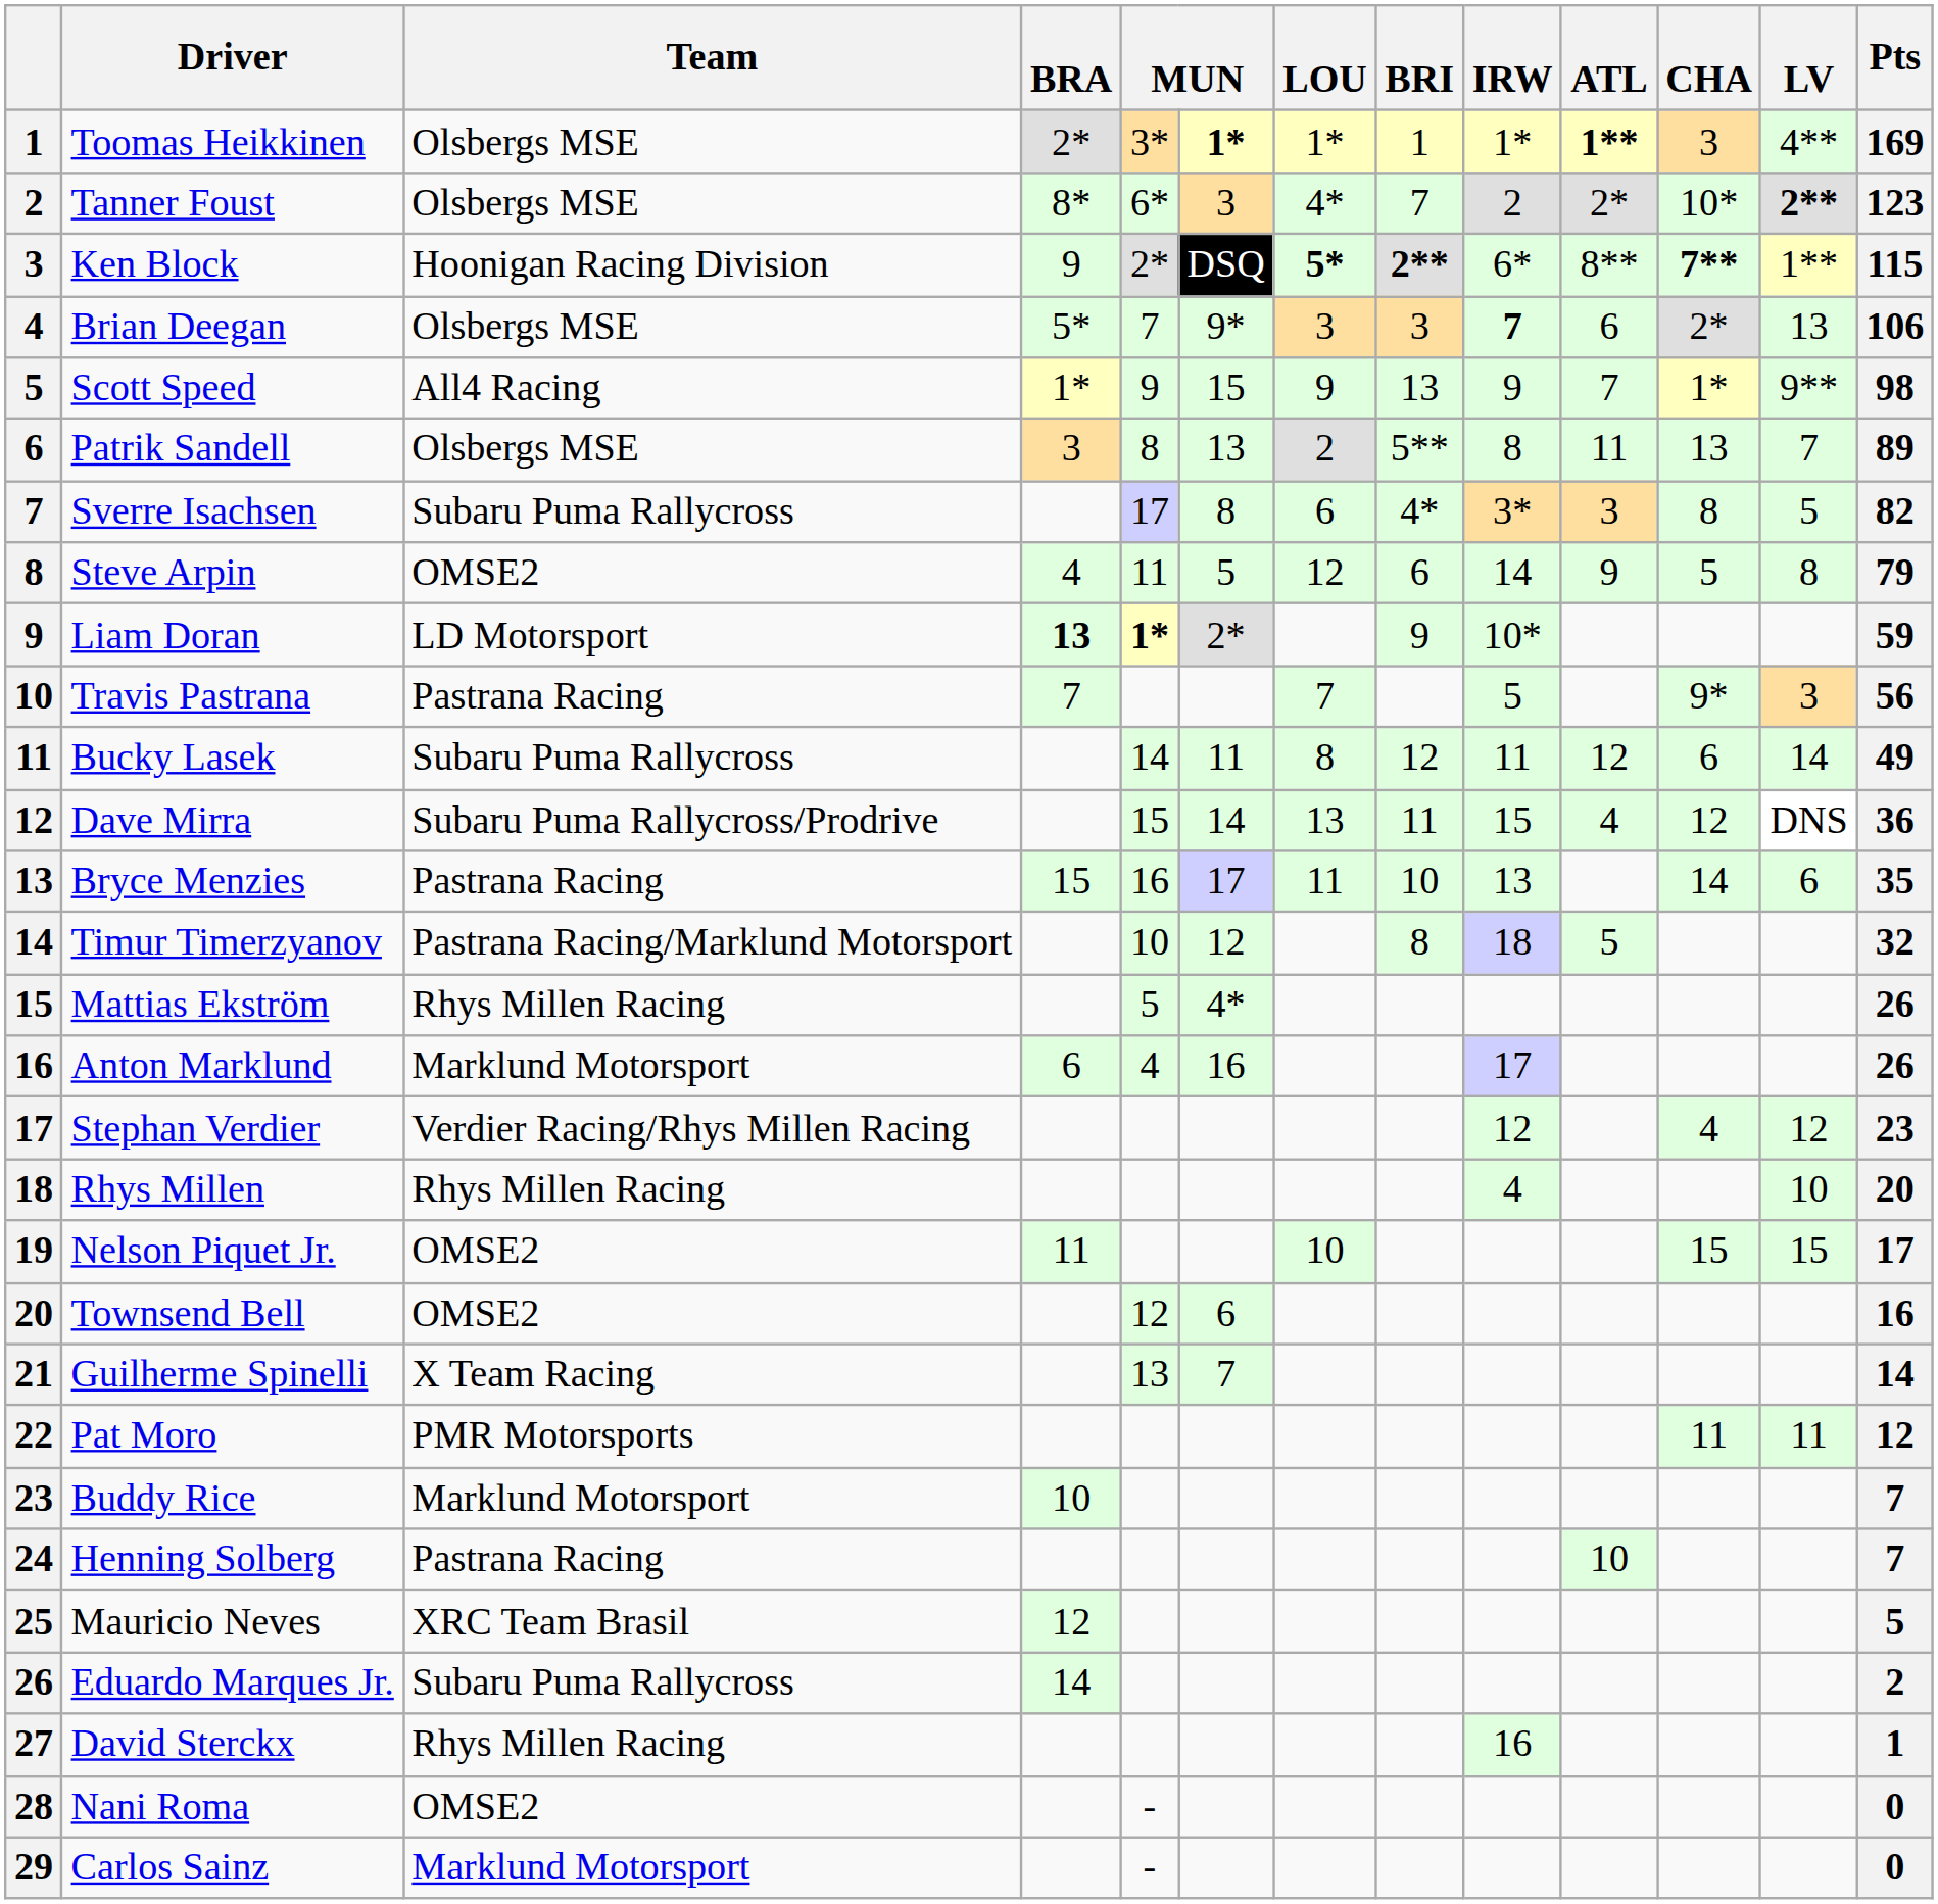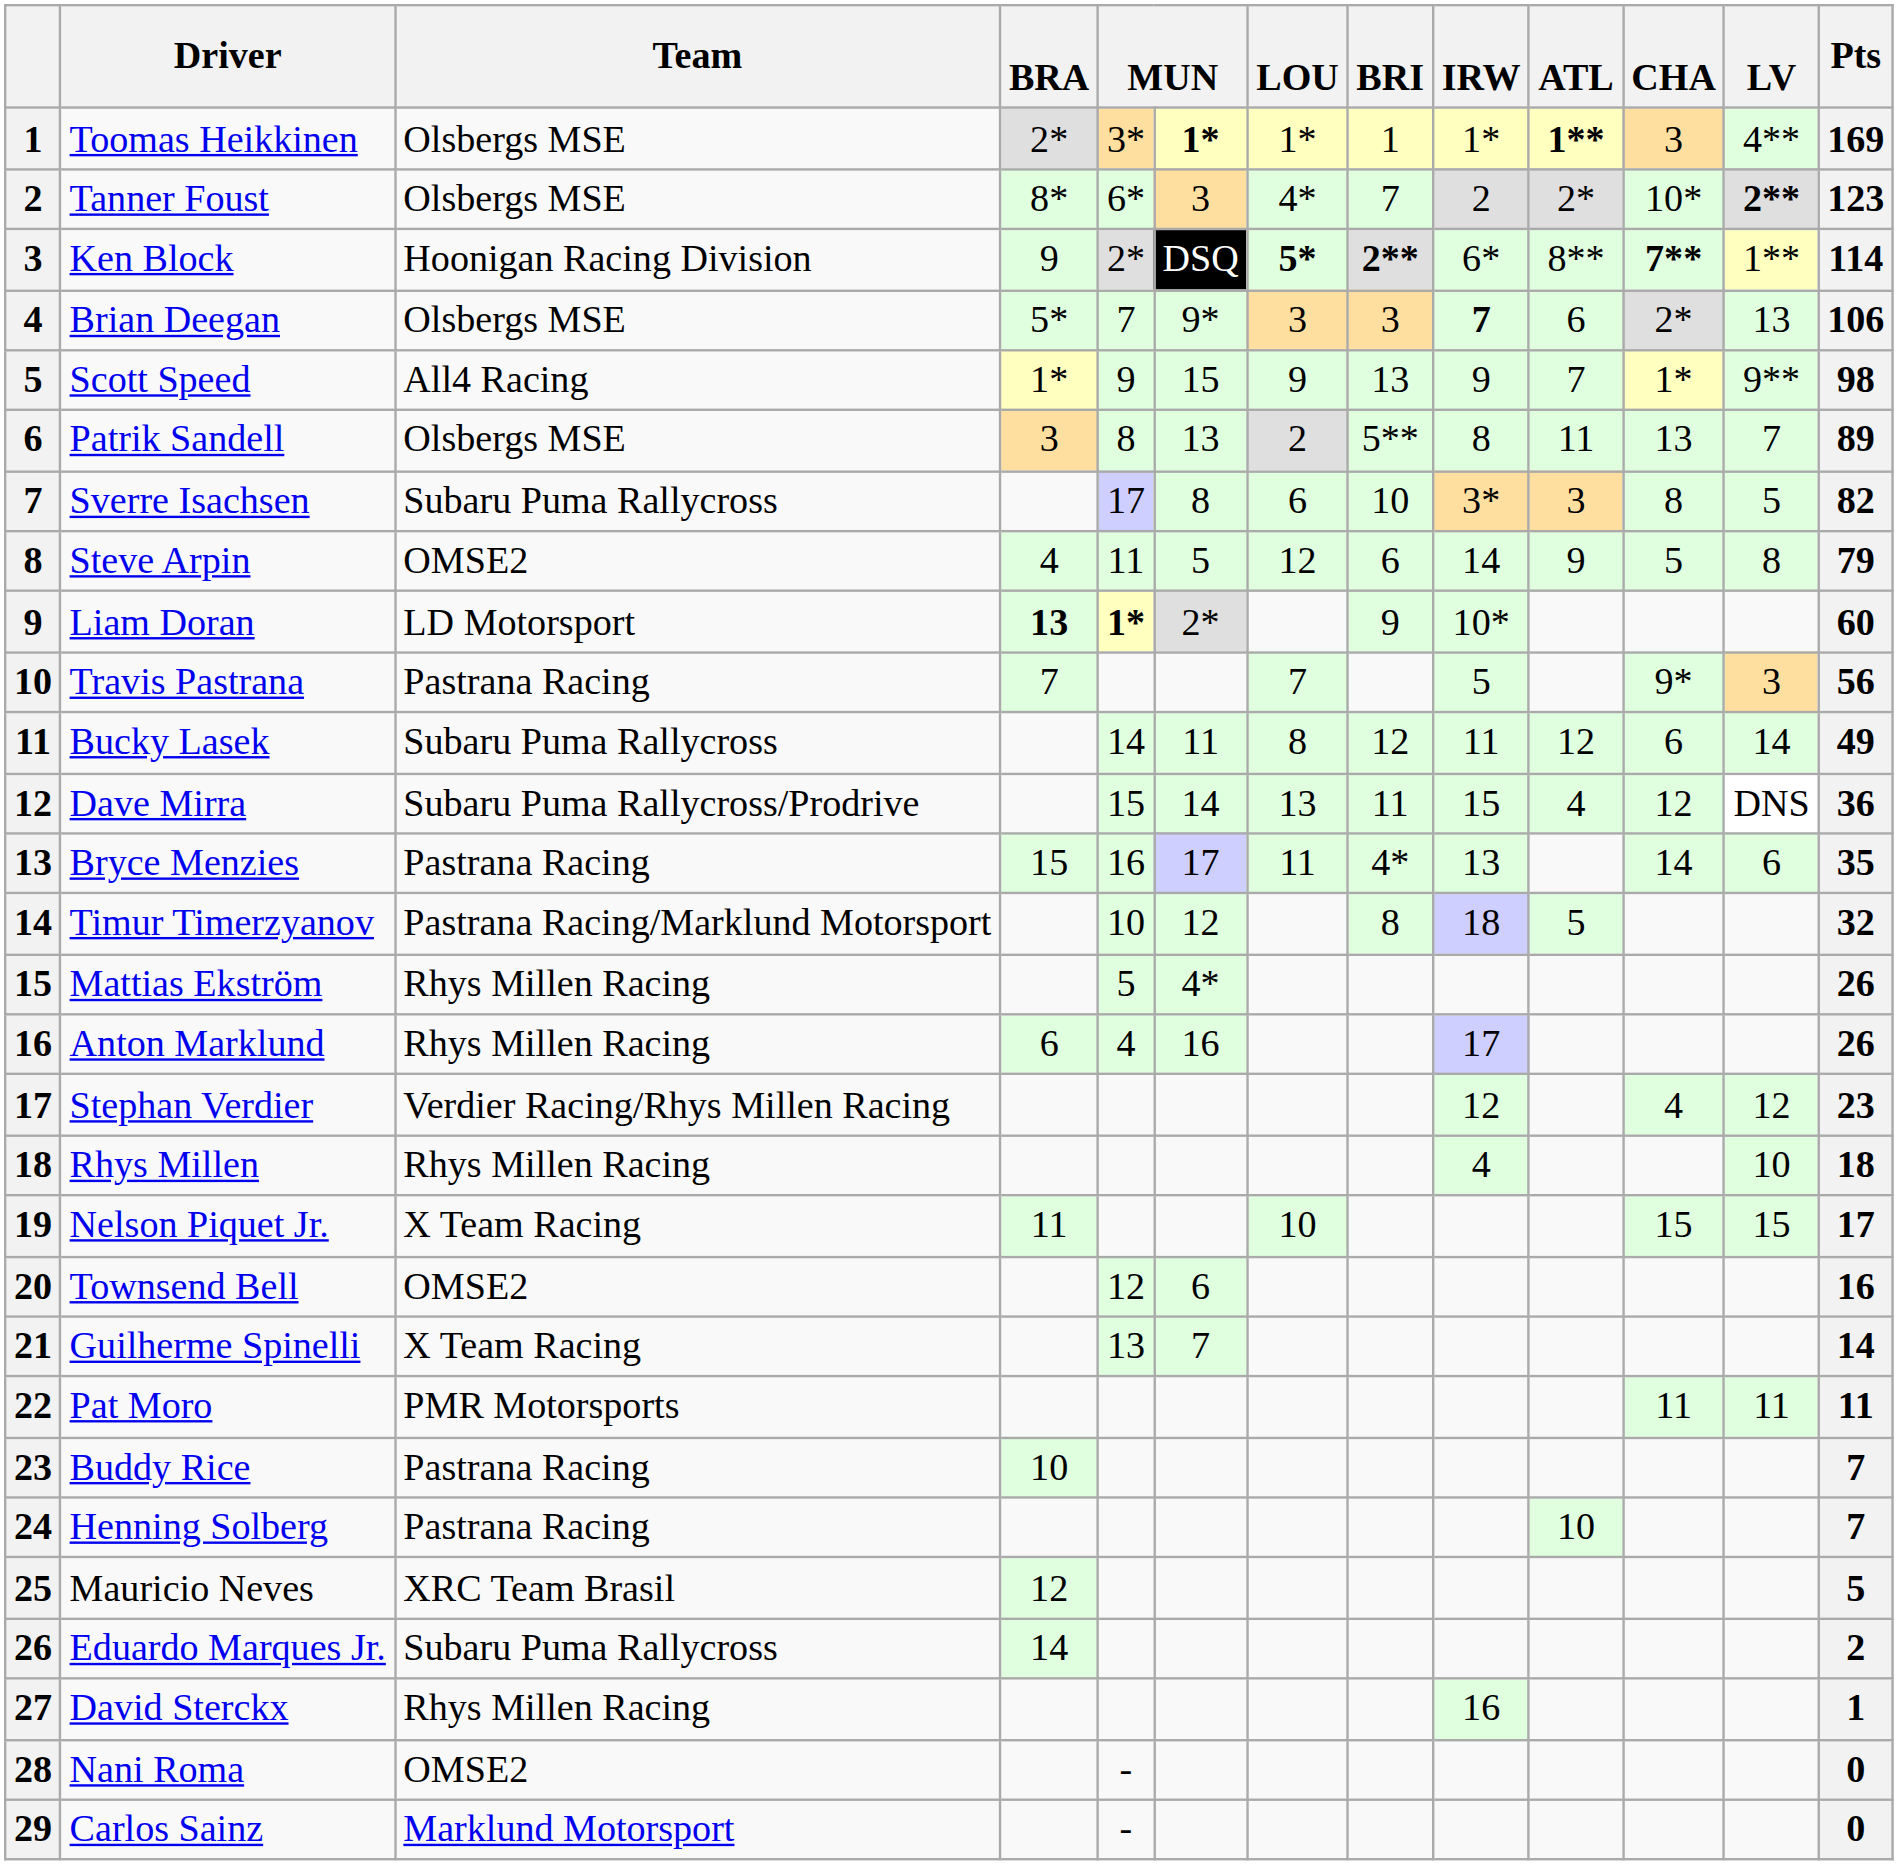Ken Block | Pts: 115 -> 114
Sverre Isachsen | BRI: 4* -> 10
Liam Doran | Pts: 59 -> 60
Bryce Menzies | BRI: 10 -> 4*
Anton Marklund | Team: Marklund Motorsport -> Rhys Millen Racing
Rhys Millen | Pts: 20 -> 18
Nelson Piquet Jr. | Team: OMSE2 -> X Team Racing
Pat Moro | Pts: 12 -> 11
Buddy Rice | Team: Marklund Motorsport -> Pastrana Racing
